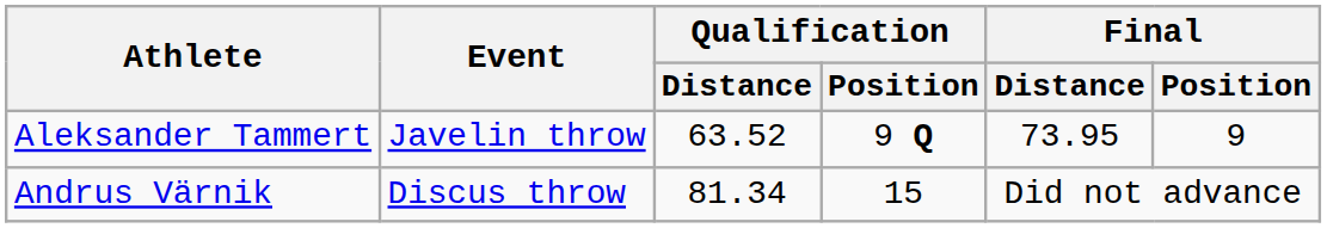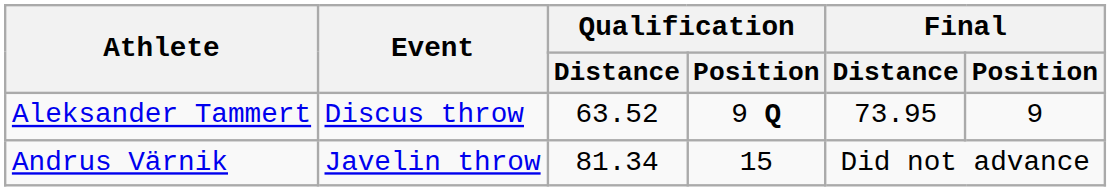Aleksander Tammert | Event: Javelin throw -> Discus throw
Andrus Värnik | Event: Discus throw -> Javelin throw
